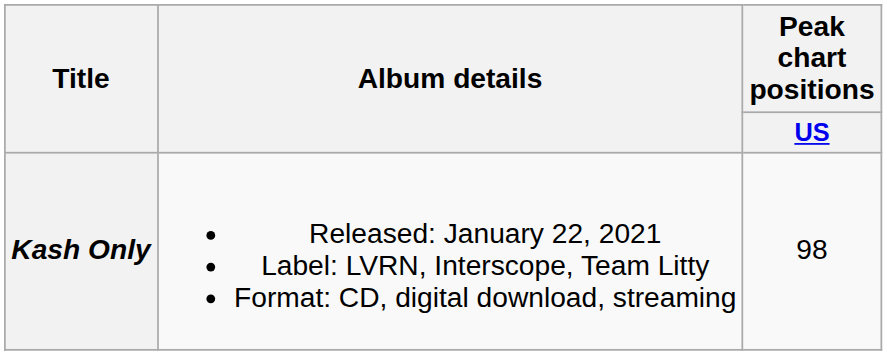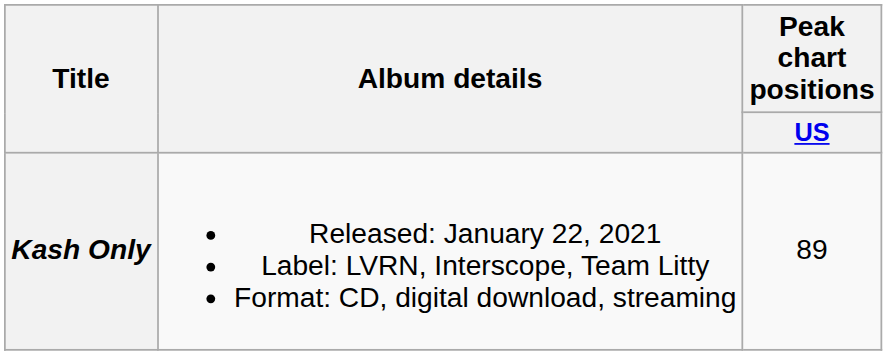Kash Only | Peak chart positions / US: 98 -> 89
